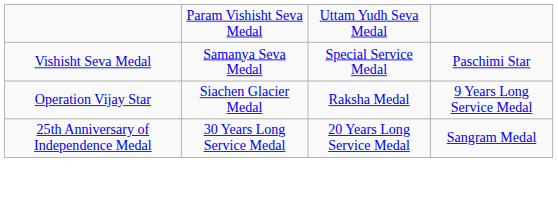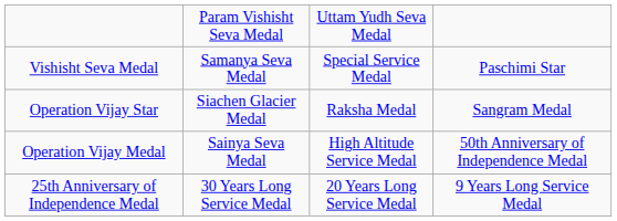Operation Vijay Star | column 4: 9 Years Long Service Medal -> Sangram Medal
+ row: Operation Vijay Medal | Sainya Seva Medal | High Altitude Service Medal | 50th Anniversary of Independence Medal
25th Anniversary of Independence Medal | column 4: Sangram Medal -> 9 Years Long Service Medal
